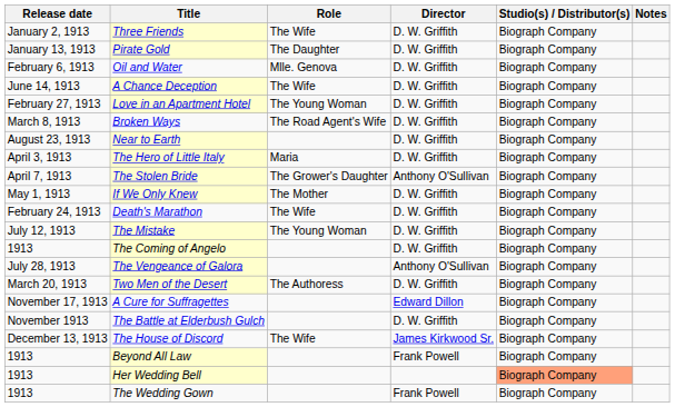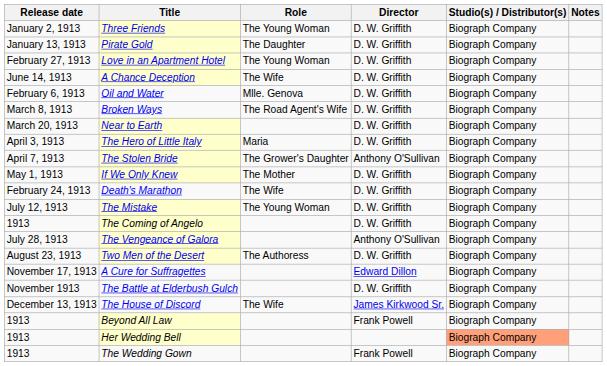Three Friends | Role: The Wife -> The Young Woman
rows swapped: Oil and Water <-> Love in an Apartment Hotel
Near to Earth | Release date: August 23, 1913 -> March 20, 1913
Two Men of the Desert | Release date: March 20, 1913 -> August 23, 1913
